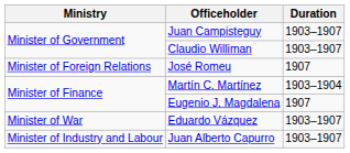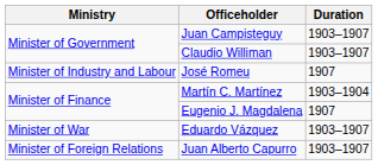José Romeu | Ministry: Minister of Foreign Relations -> Minister of Industry and Labour
Juan Alberto Capurro | Ministry: Minister of Industry and Labour -> Minister of Foreign Relations
